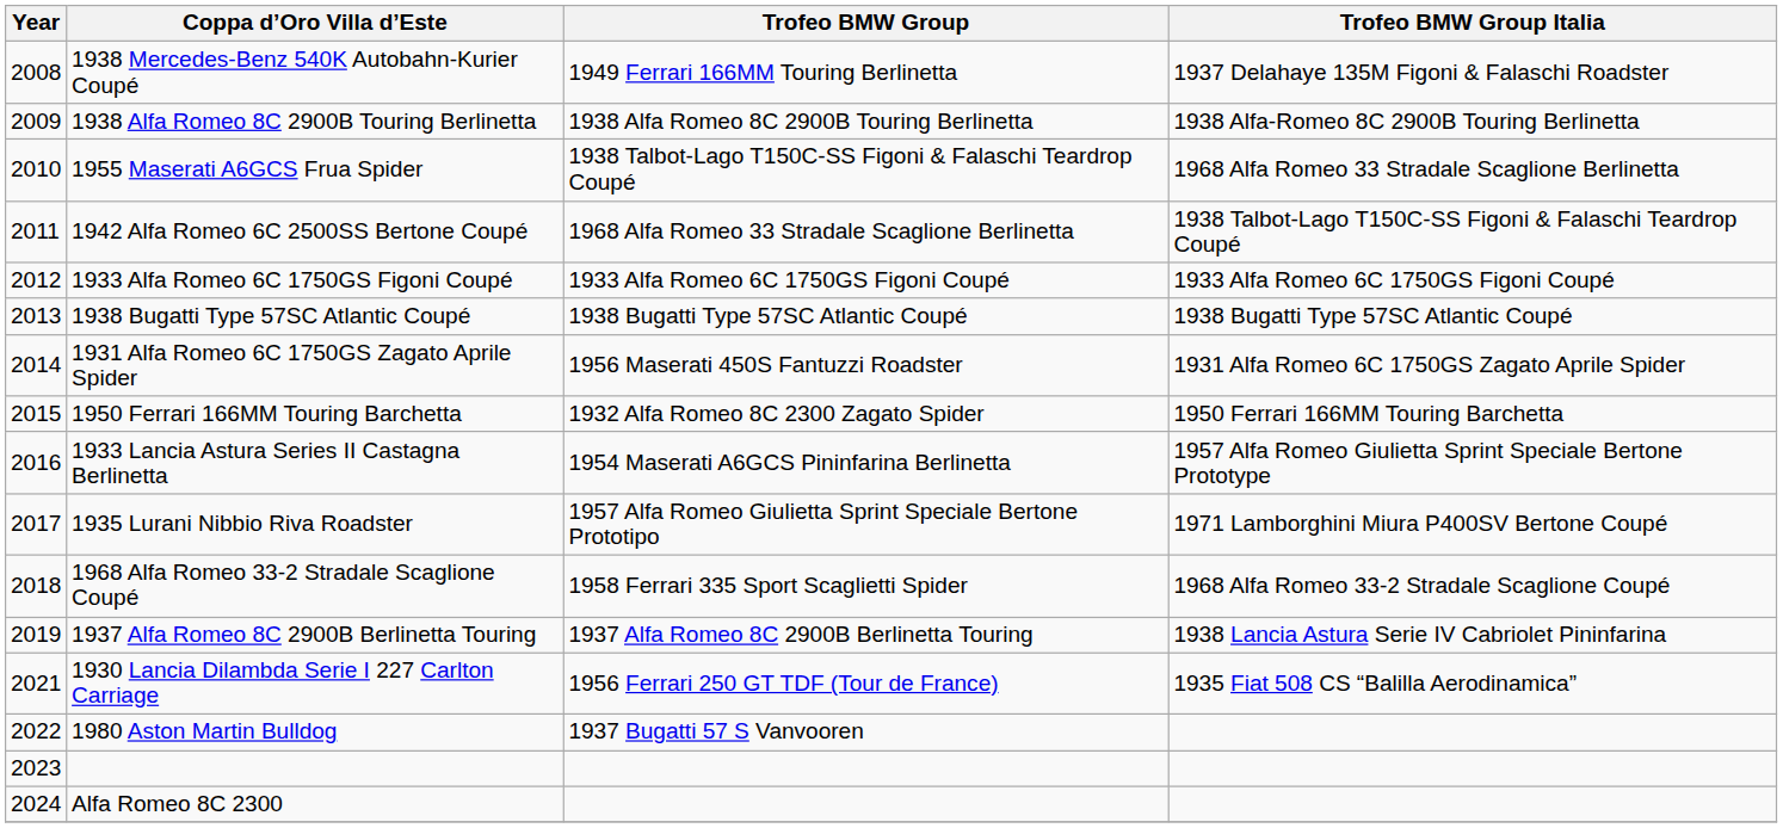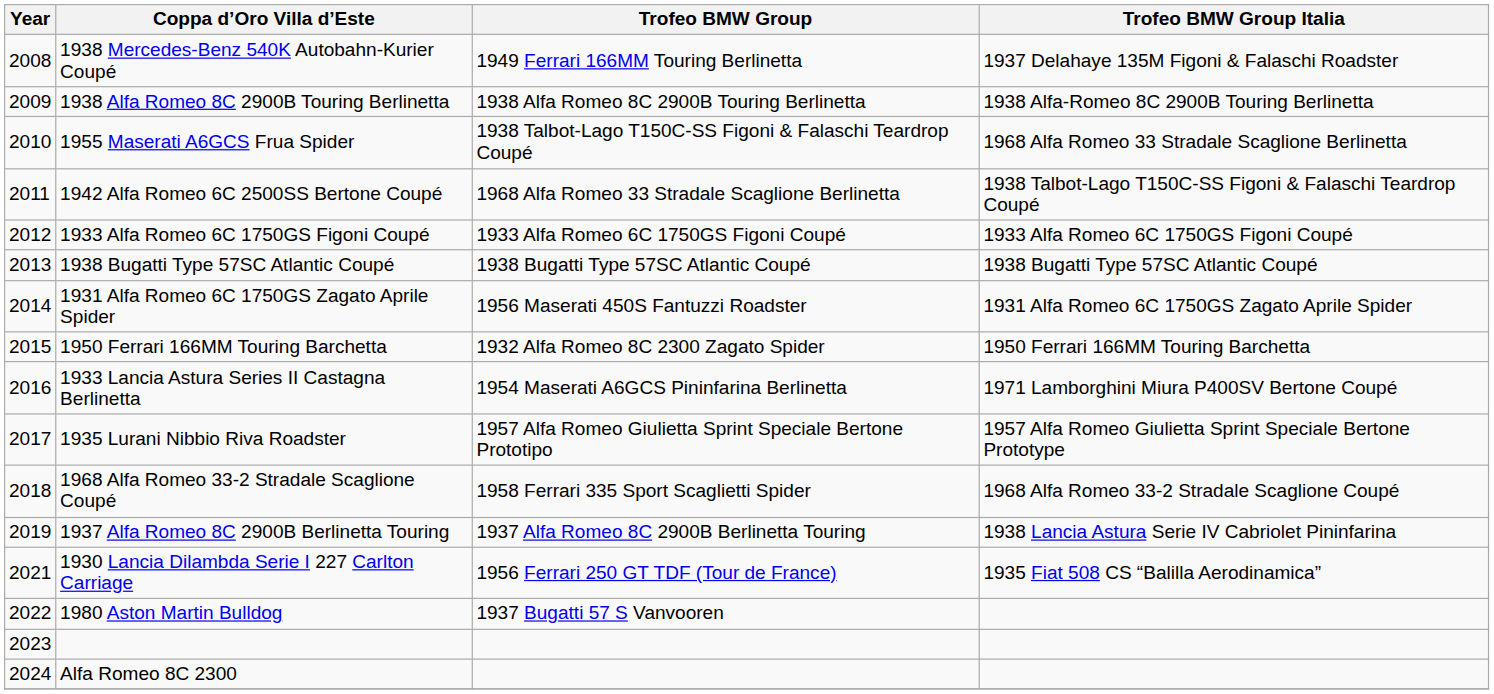1933 Lancia Astura Series II Castagna Berlinetta | Trofeo BMW Group Italia: 1957 Alfa Romeo Giulietta Sprint Speciale Bertone Prototype -> 1971 Lamborghini Miura P400SV Bertone Coupé
1935 Lurani Nibbio Riva Roadster | Trofeo BMW Group Italia: 1971 Lamborghini Miura P400SV Bertone Coupé -> 1957 Alfa Romeo Giulietta Sprint Speciale Bertone Prototype
